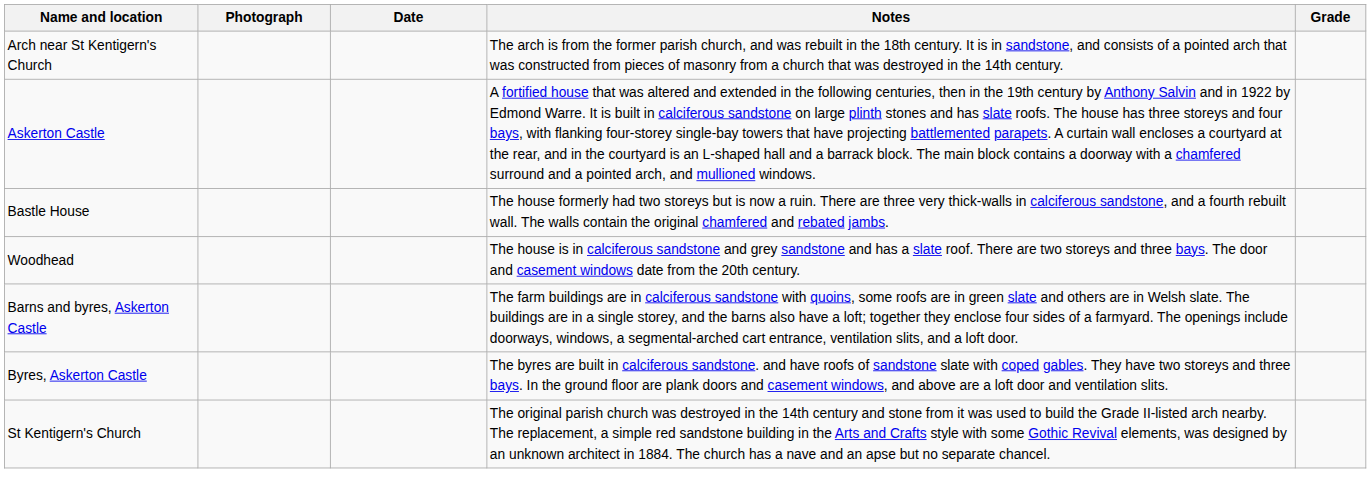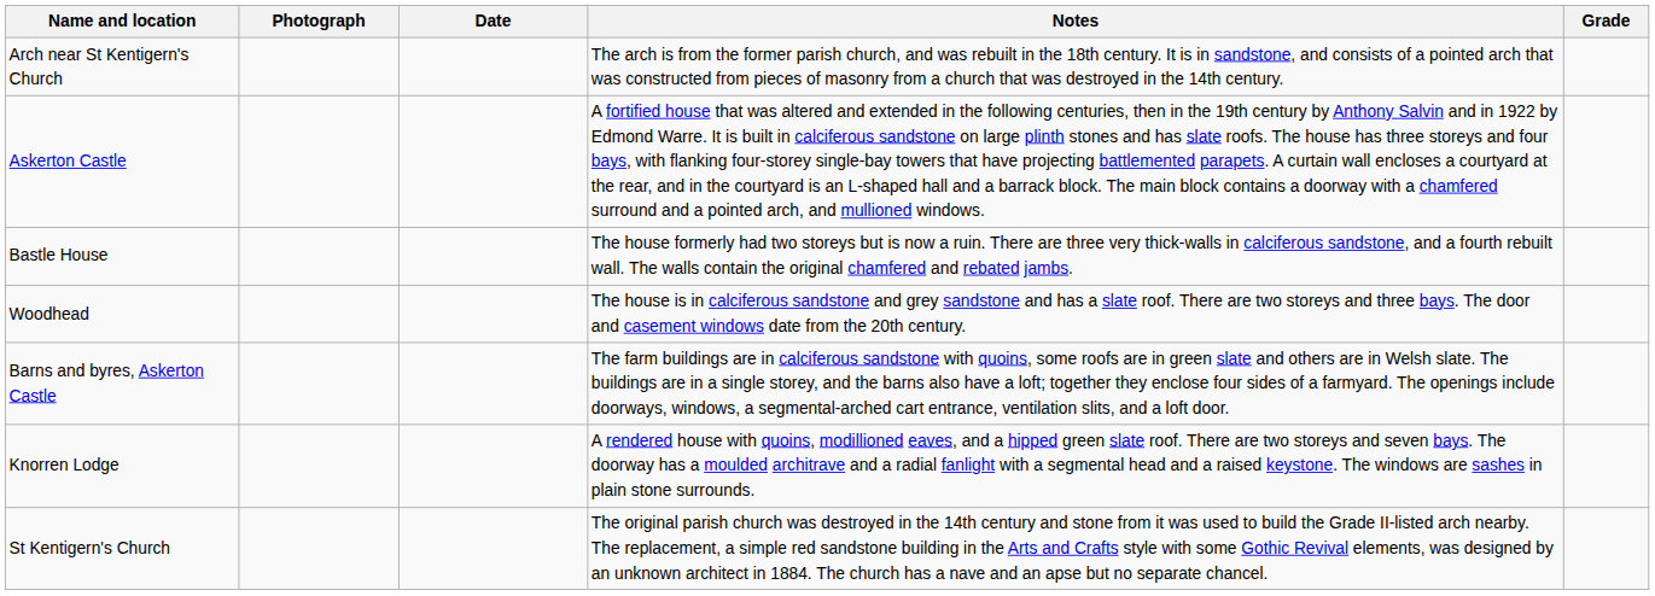+ row: Knorren Lodge | A rendered house with quoins, modillioned eaves, and a hipped green slate roof. There are two storeys and seven bays. The doorway has a moulded architrave and a radial fanlight with a segmental head and a raised keystone. The windows are sashes in plain stone surrounds.
- row: Byres, Askerton Castle | The byres are built in calciferous sandstone. and have roofs of sandstone slate with coped gables. They have two storeys and three bays. In the ground floor are plank doors and casement windows, and above are a loft door and ventilation slits.
